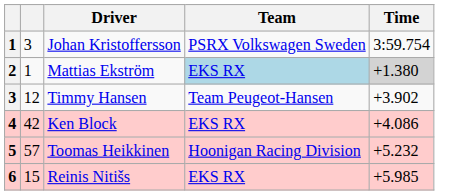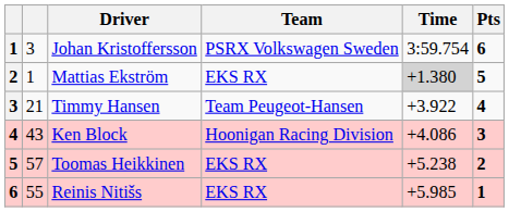+ column: Pts | 6 | 5 | 4 | 3 | 2 | 1
Mattias Ekström | Team: lightblue background -> no background
Timmy Hansen | column 2: 12 -> 21
Timmy Hansen | Time: +3.902 -> +3.922
Ken Block | column 2: 42 -> 43
Ken Block | Team: EKS RX -> Hoonigan Racing Division
Toomas Heikkinen | Team: Hoonigan Racing Division -> EKS RX
Toomas Heikkinen | Time: +5.232 -> +5.238
Reinis Nitišs | column 2: 15 -> 55
